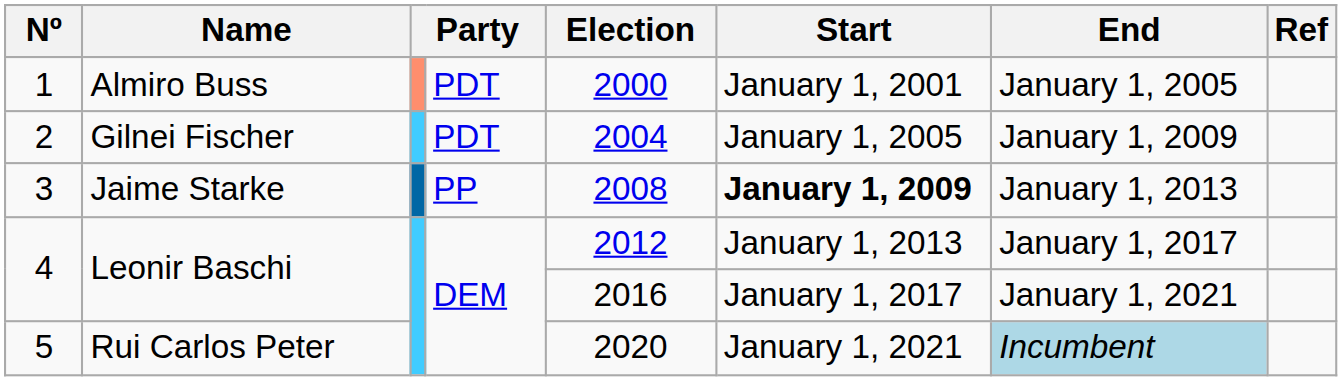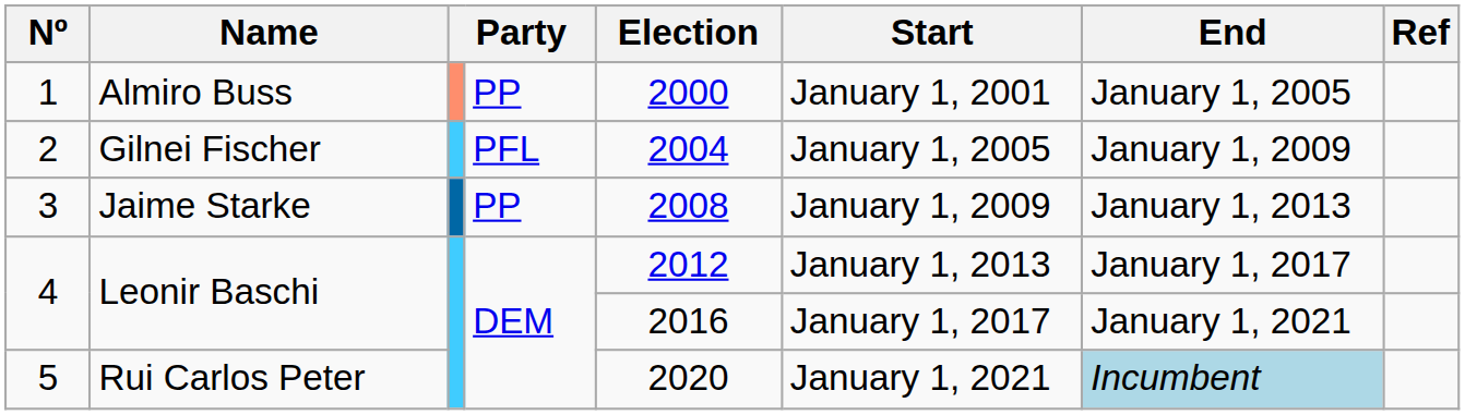1 | column 4: PDT -> PP
2 | column 4: PDT -> PFL
3 | Start: bold -> normal
